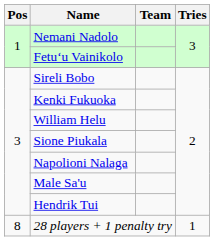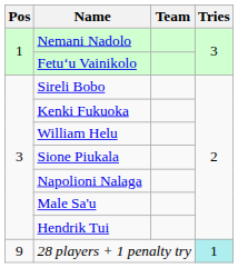28 players + 1 penalty try | Pos: 8 -> 9
28 players + 1 penalty try | Tries: no background -> paleturquoise background
